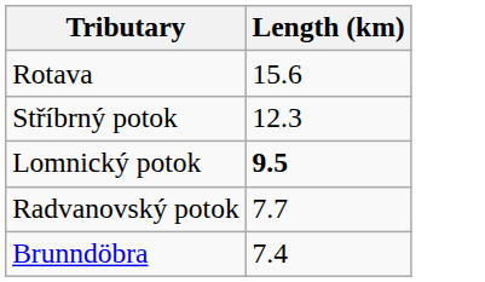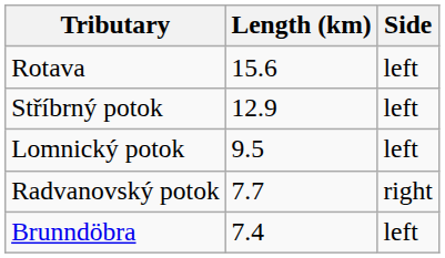+ column: Side | left | left | left | right | left
Stříbrný potok | Length (km): 12.3 -> 12.9
Lomnický potok | Length (km): bold -> normal
